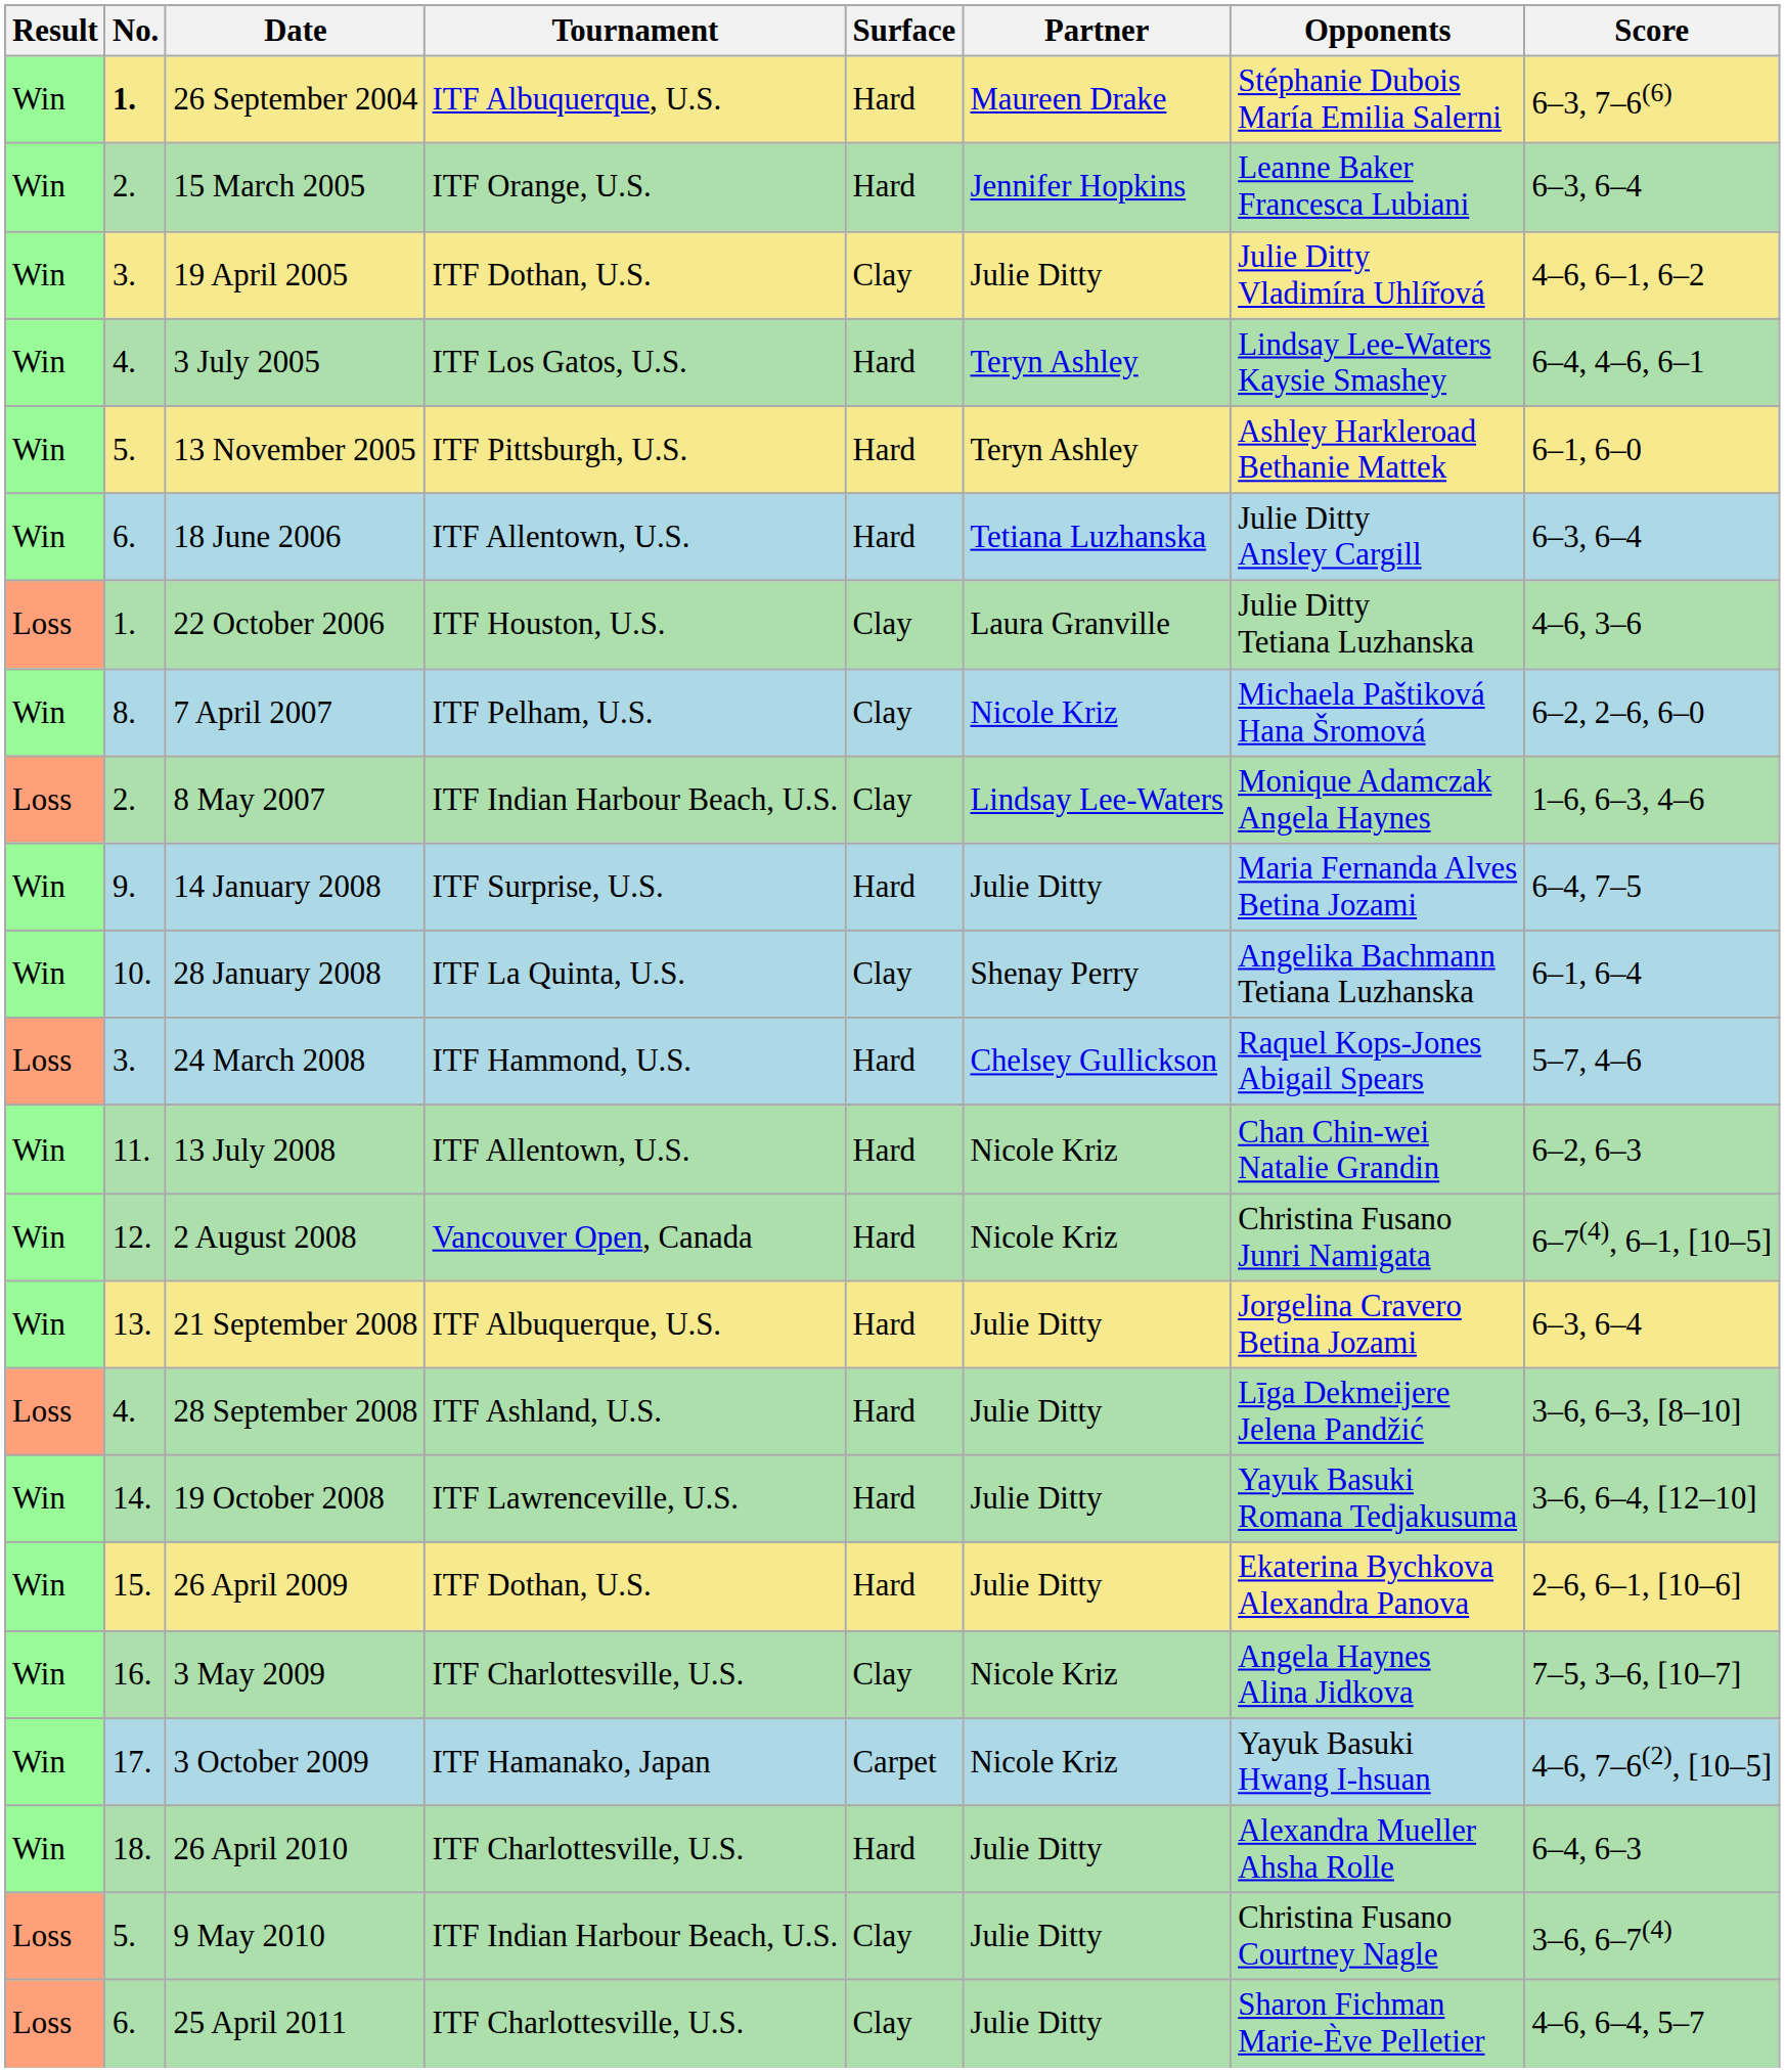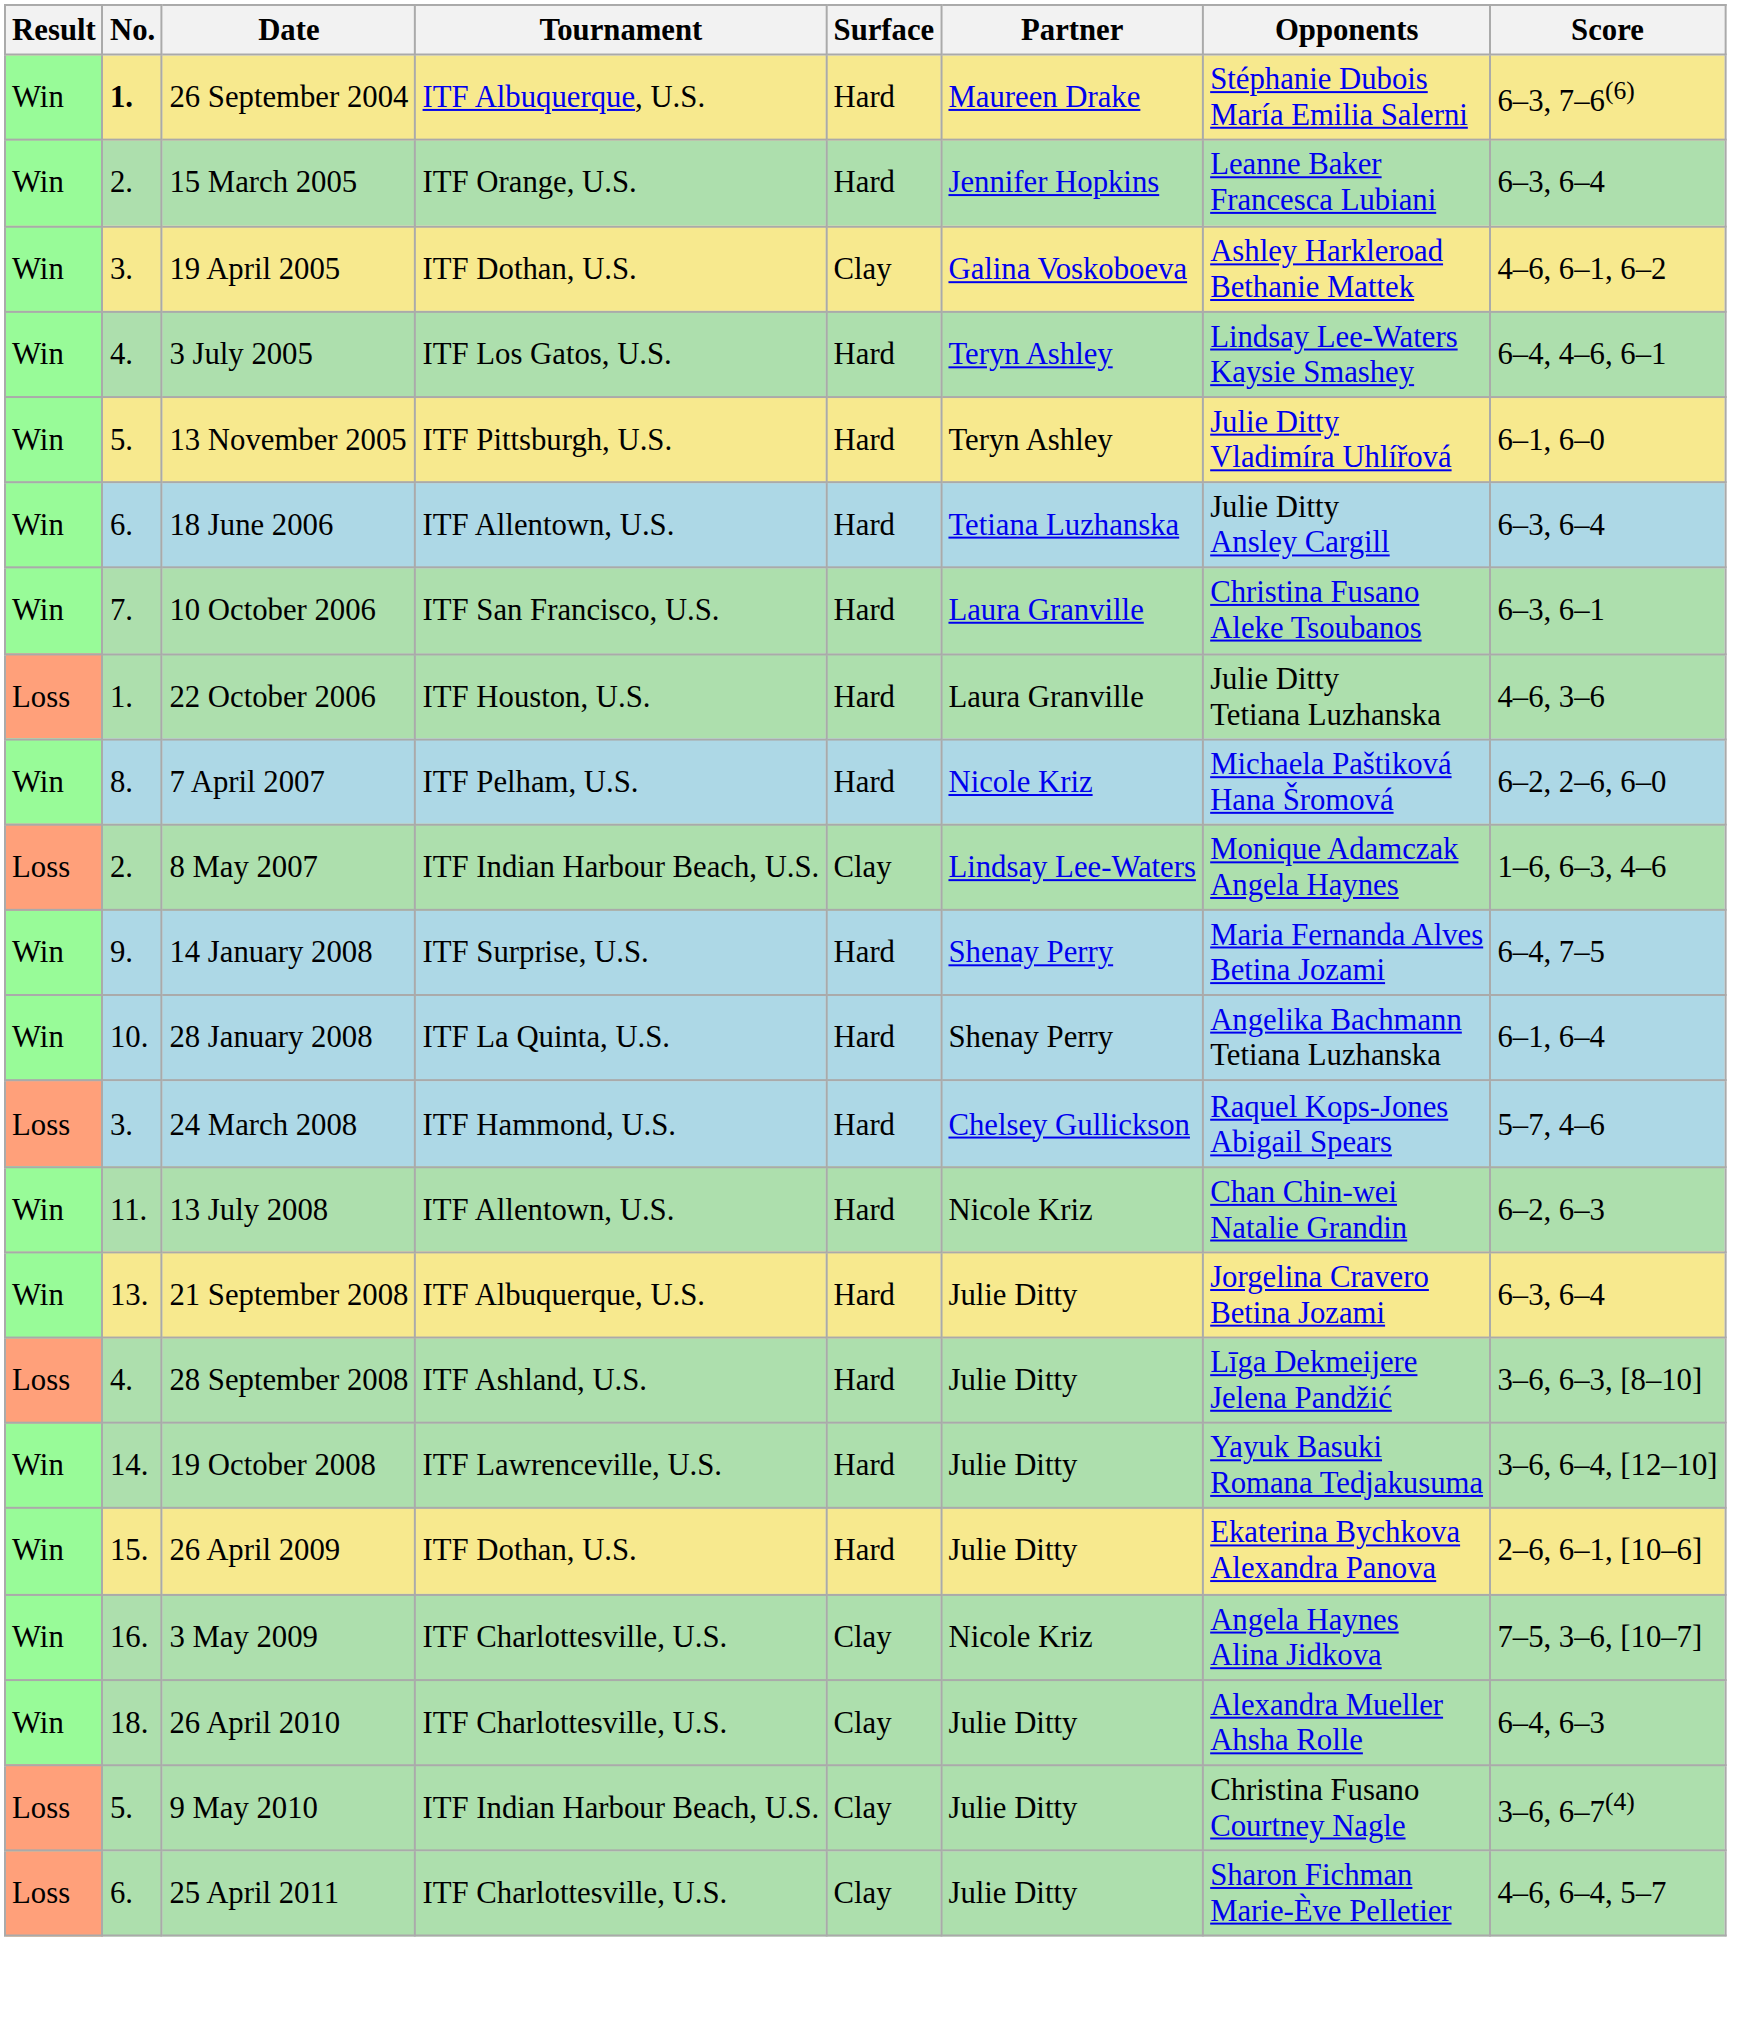19 April 2005 | Partner: Julie Ditty -> Galina Voskoboeva
19 April 2005 | Opponents: Julie Ditty Vladimíra Uhlířová -> Ashley Harkleroad Bethanie Mattek
13 November 2005 | Opponents: Ashley Harkleroad Bethanie Mattek -> Julie Ditty Vladimíra Uhlířová
+ row: Win | 7. | 10 October 2006 | ITF San Francisco, U.S. | Hard | Laura Granville | Christina Fusano Aleke Tsoubanos | 6–3, 6–1
22 October 2006 | Surface: Clay -> Hard
7 April 2007 | Surface: Clay -> Hard
14 January 2008 | Partner: Julie Ditty -> Shenay Perry
28 January 2008 | Surface: Clay -> Hard
- row: Win | 12. | 2 August 2008 | Vancouver Open, Canada | Hard | Nicole Kriz | Christina Fusano Junri Namigata | 6–7(4), 6–1, [10–5]
- row: Win | 17. | 3 October 2009 | ITF Hamanako, Japan | Carpet | Nicole Kriz | Yayuk Basuki Hwang I-hsuan | 4–6, 7–6(2), [10–5]
26 April 2010 | Surface: Hard -> Clay
